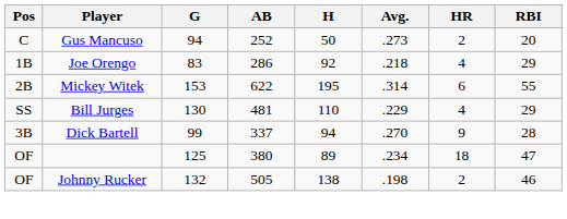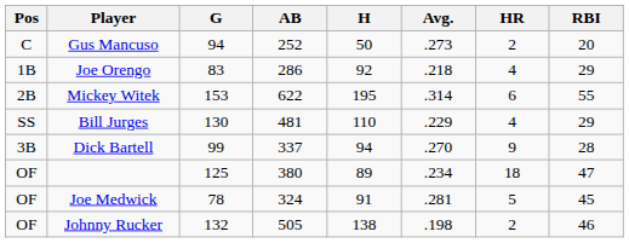+ row: OF | Joe Medwick | 78 | 324 | 91 | .281 | 5 | 45
